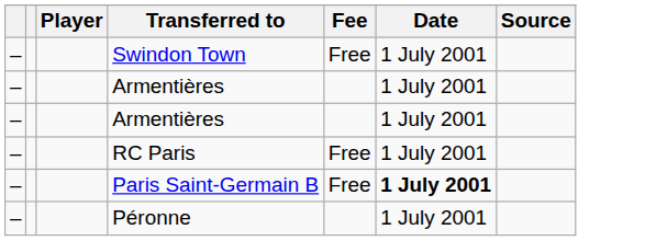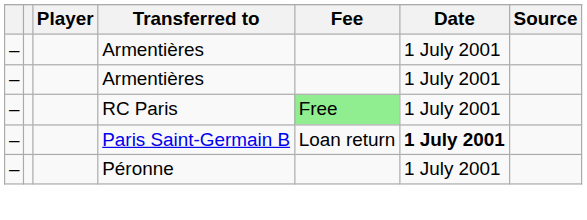- row: – | Swindon Town | Free | 1 July 2001
RC Paris | Fee: no background -> lightgreen background
Paris Saint-Germain B | Fee: Free -> Loan return
